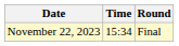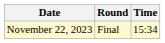columns swapped: Time <-> Round
